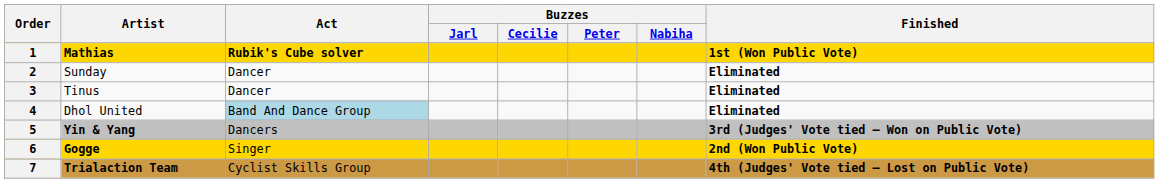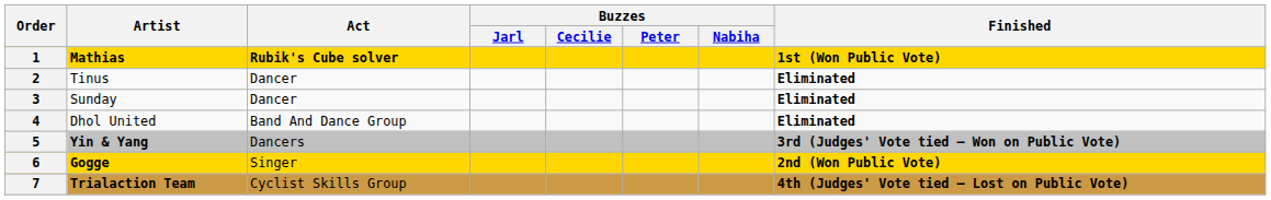2 | Artist: Sunday -> Tinus
3 | Artist: Tinus -> Sunday
4 | Act: lightblue background -> no background
